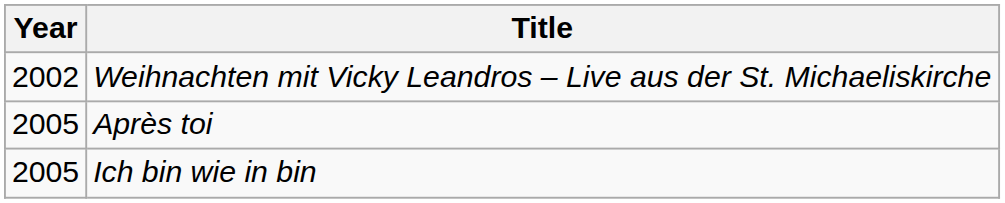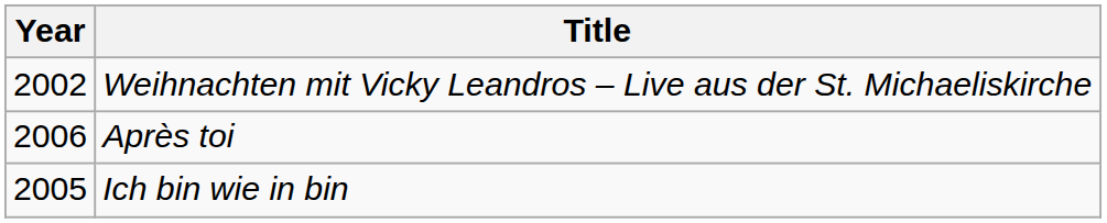Après toi | Year: 2005 -> 2006
